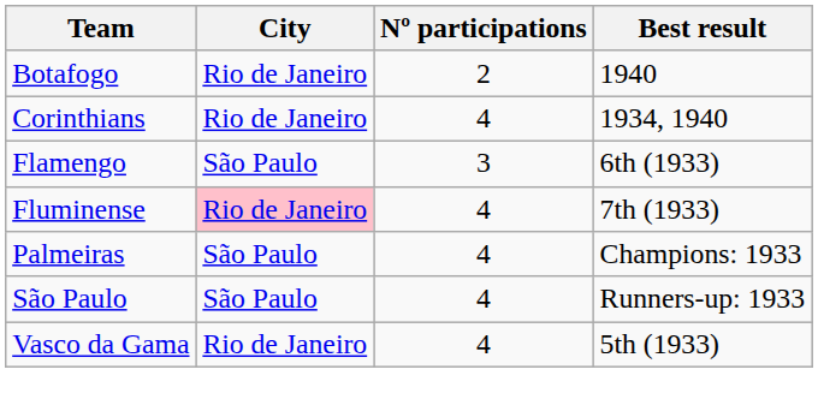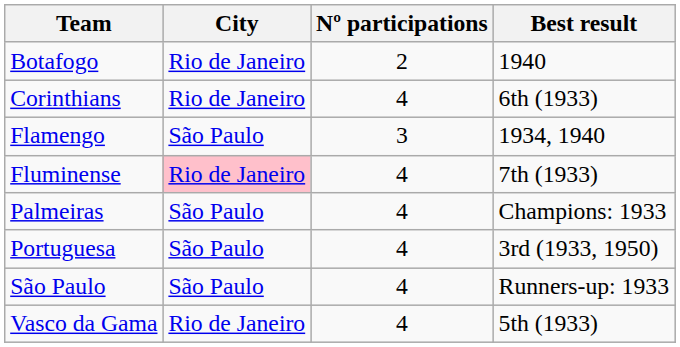Corinthians | Best result: 1934, 1940 -> 6th (1933)
Flamengo | Best result: 6th (1933) -> 1934, 1940
+ row: Portuguesa | São Paulo | 4 | 3rd (1933, 1950)
